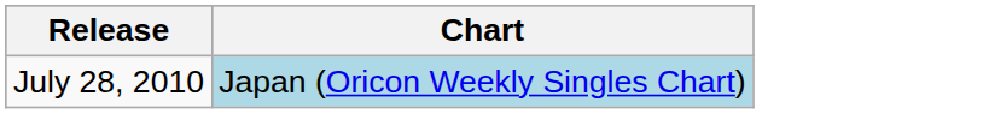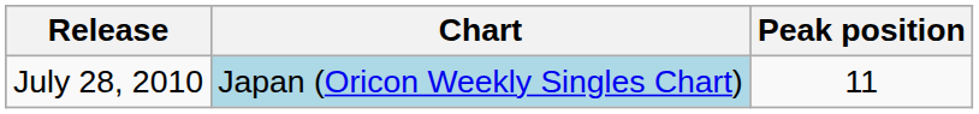+ column: Peak position | 11
